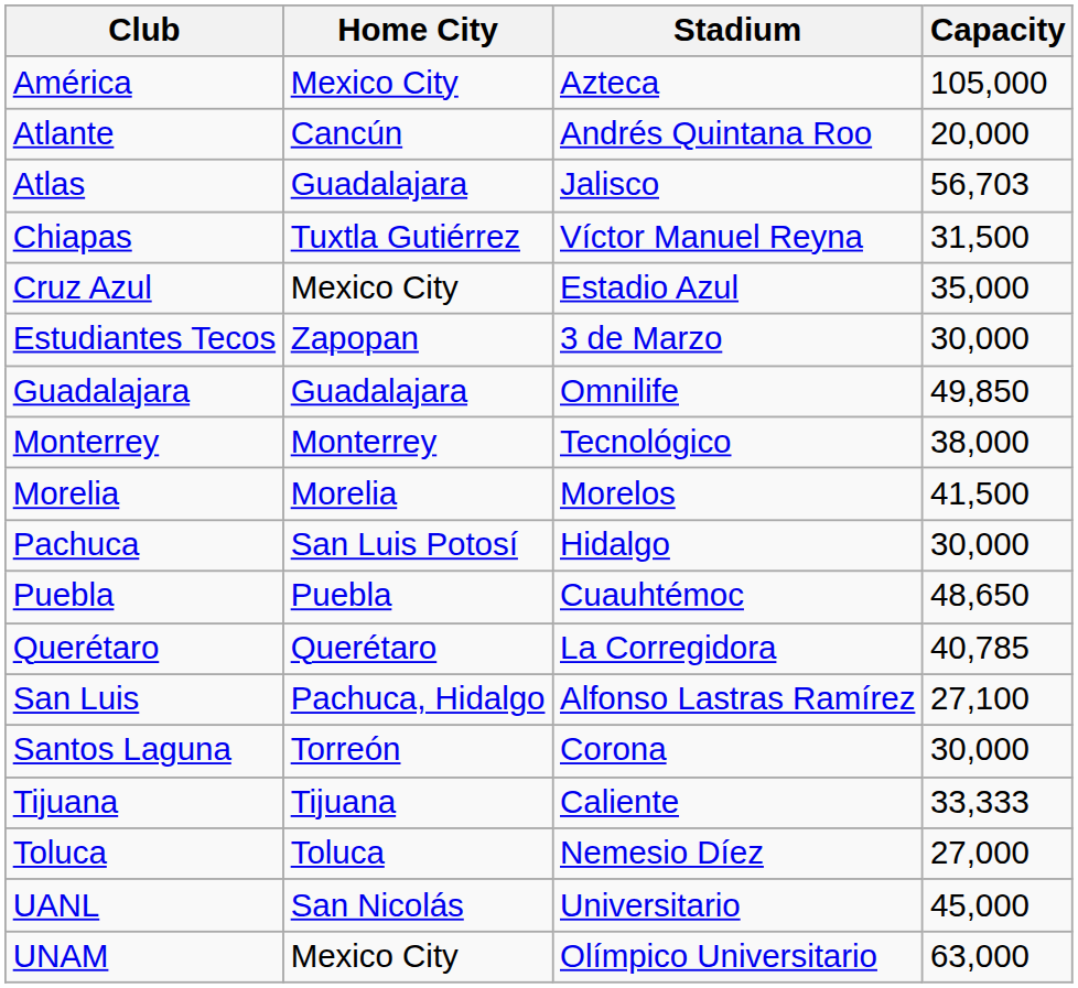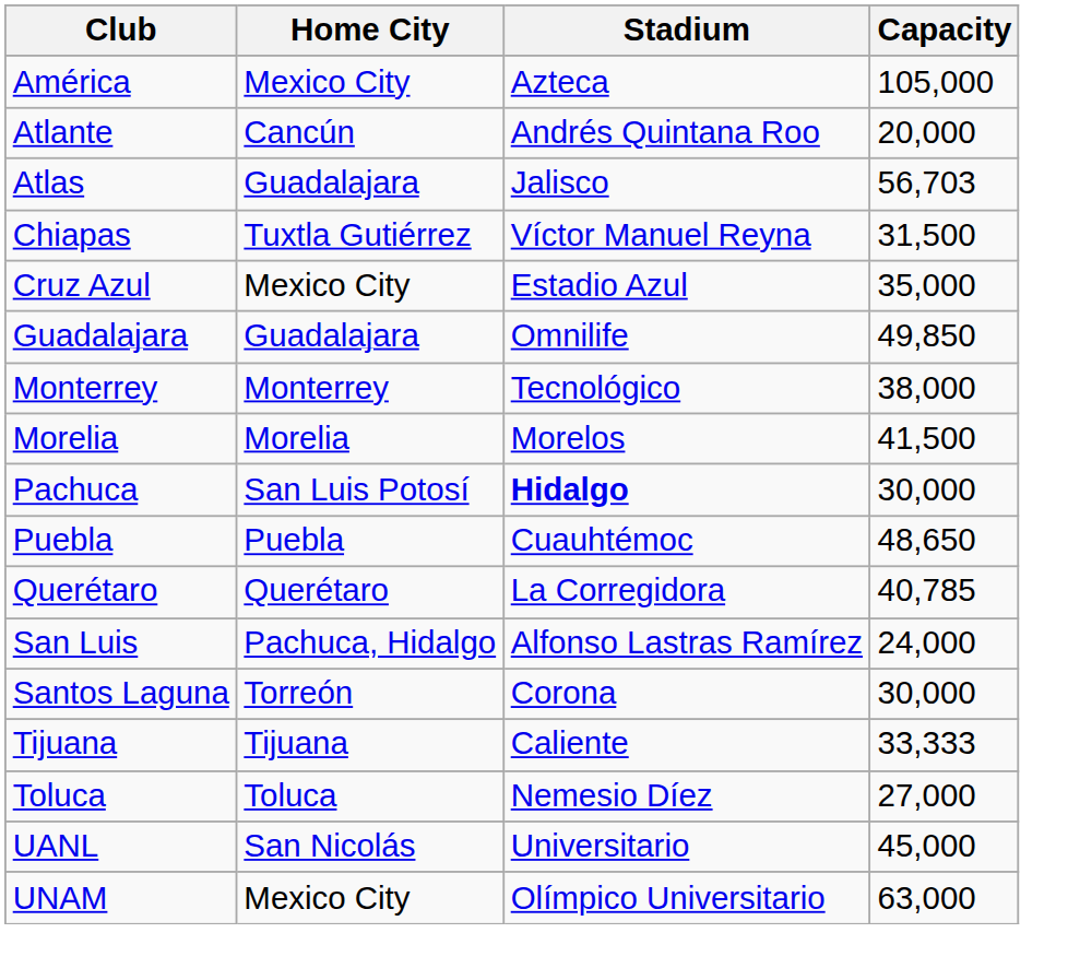- row: Estudiantes Tecos | Zapopan | 3 de Marzo | 30,000
Pachuca | Stadium: normal -> bold
San Luis | Capacity: 27,100 -> 24,000
